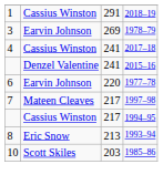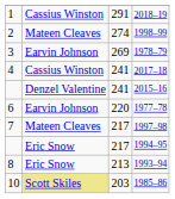+ row: 2 | Mateen Cleaves | 274 | 1998–99
1994–95 | column 2: Cassius Winston -> Eric Snow
1985–86 | column 2: no background -> khaki background
